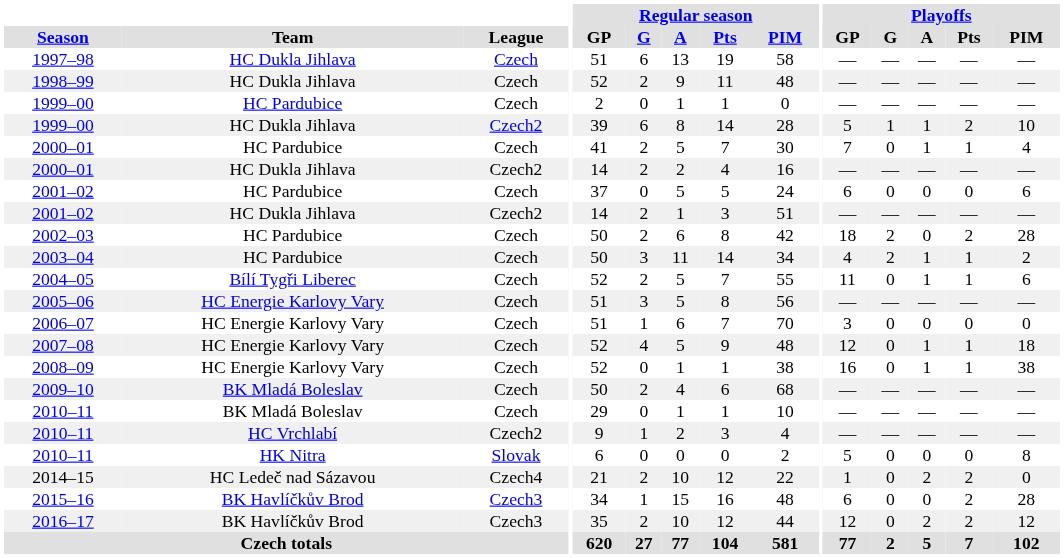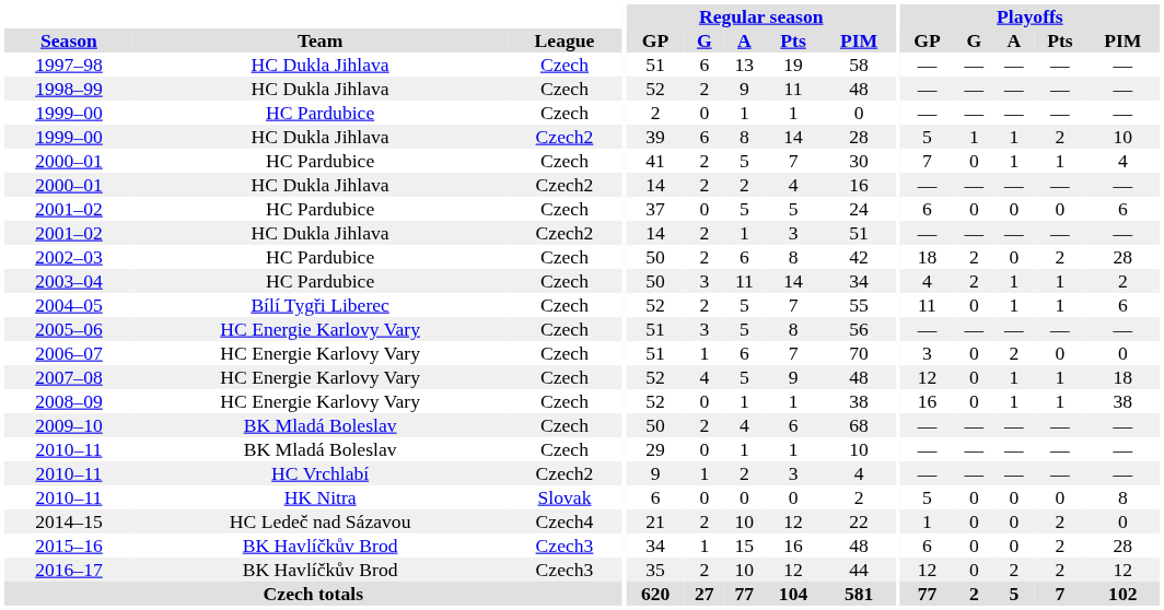2006–07 | Playoffs / A: 0 -> 2
2014–15 | Playoffs / A: 2 -> 0
